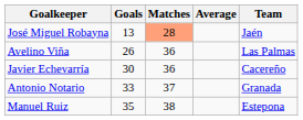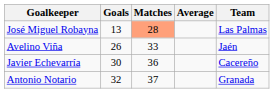José Miguel Robayna | Team: Jaén -> Las Palmas
Avelino Viña | Matches: 36 -> 33
Avelino Viña | Team: Las Palmas -> Jaén
Antonio Notario | Goals: 33 -> 32
- row: Manuel Ruiz | 35 | 38 | Estepona
